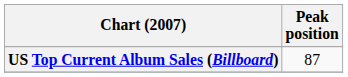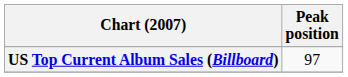US Top Current Album Sales (Billboard) | Peak position: 87 -> 97
